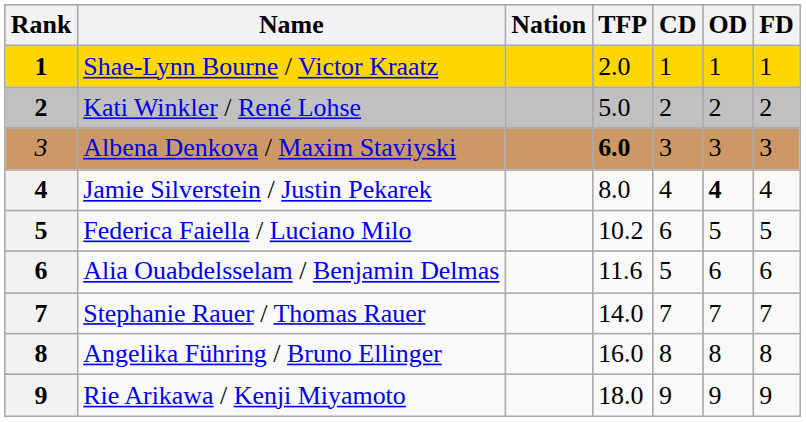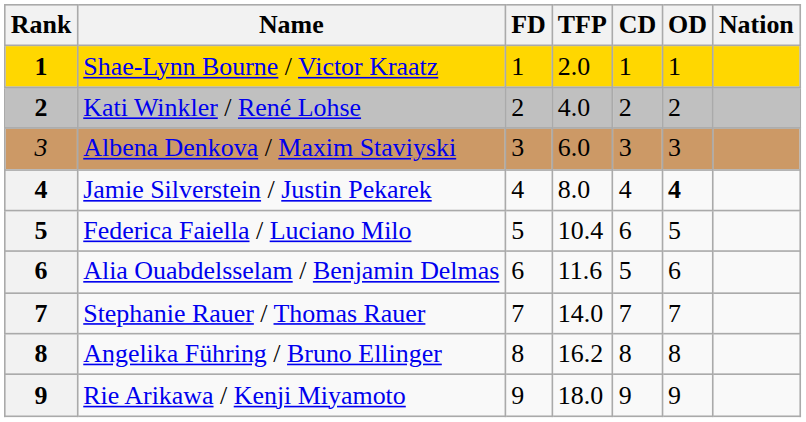columns swapped: Nation <-> FD
Kati Winkler / René Lohse | TFP: 5.0 -> 4.0
Albena Denkova / Maxim Staviyski | TFP: bold -> normal
Federica Faiella / Luciano Milo | TFP: 10.2 -> 10.4
Angelika Führing / Bruno Ellinger | TFP: 16.0 -> 16.2
